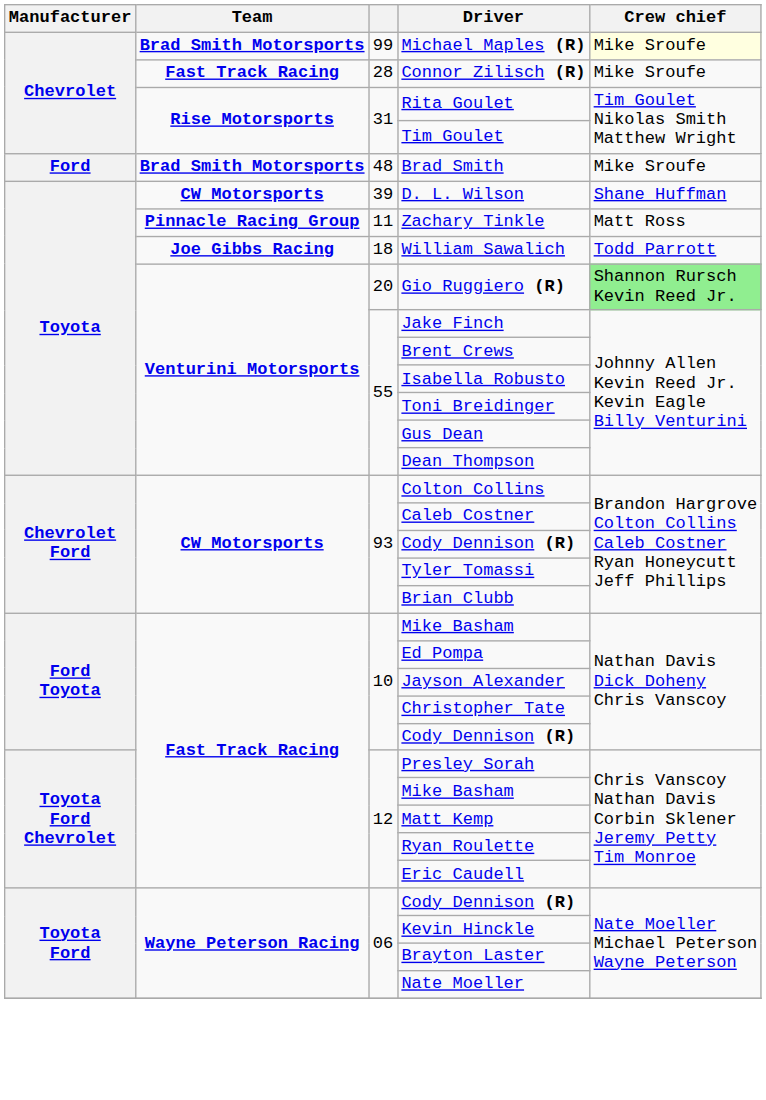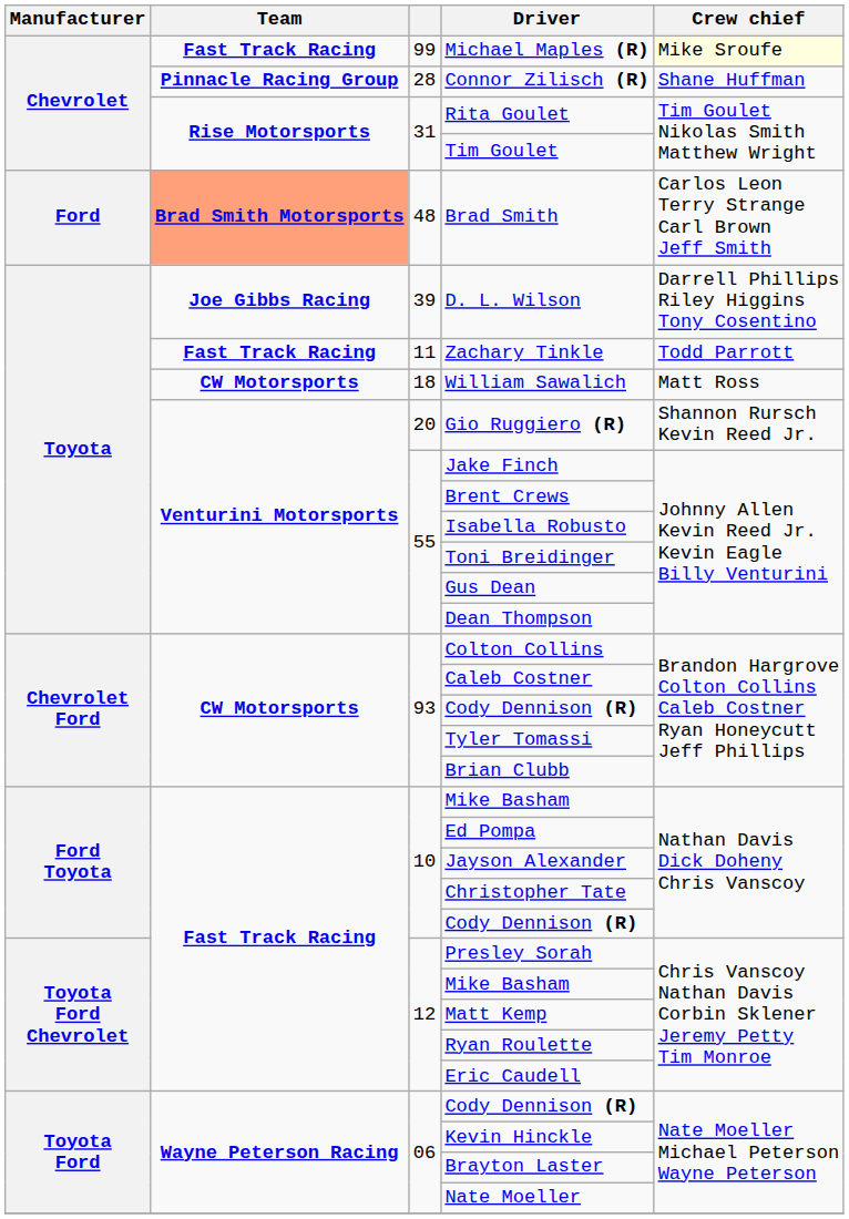Michael Maples (R) | Team: Brad Smith Motorsports -> Fast Track Racing
Connor Zilisch (R) | Team: Fast Track Racing -> Pinnacle Racing Group
Connor Zilisch (R) | Crew chief: Mike Sroufe -> Shane Huffman
Brad Smith | Team: no background -> lightsalmon background
Brad Smith | Crew chief: Mike Sroufe -> Carlos Leon Terry Strange Carl Brown Jeff Smith
D. L. Wilson | Team: CW Motorsports -> Joe Gibbs Racing
D. L. Wilson | Crew chief: Shane Huffman -> Darrell Phillips Riley Higgins Tony Cosentino
Zachary Tinkle | Team: Pinnacle Racing Group -> Fast Track Racing
Zachary Tinkle | Crew chief: Matt Ross -> Todd Parrott
William Sawalich | Team: Joe Gibbs Racing -> CW Motorsports
William Sawalich | Crew chief: Todd Parrott -> Matt Ross
Gio Ruggiero (R) | Crew chief: lightgreen background -> no background
